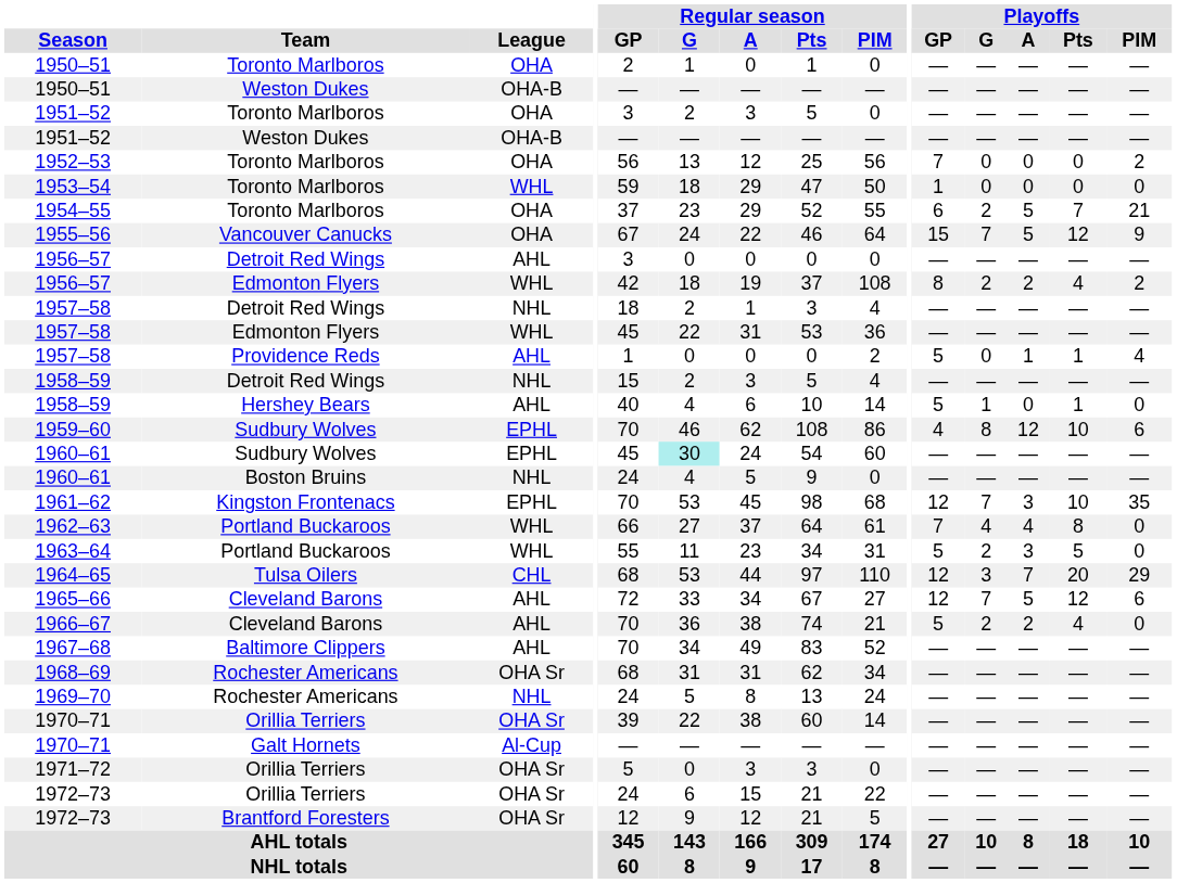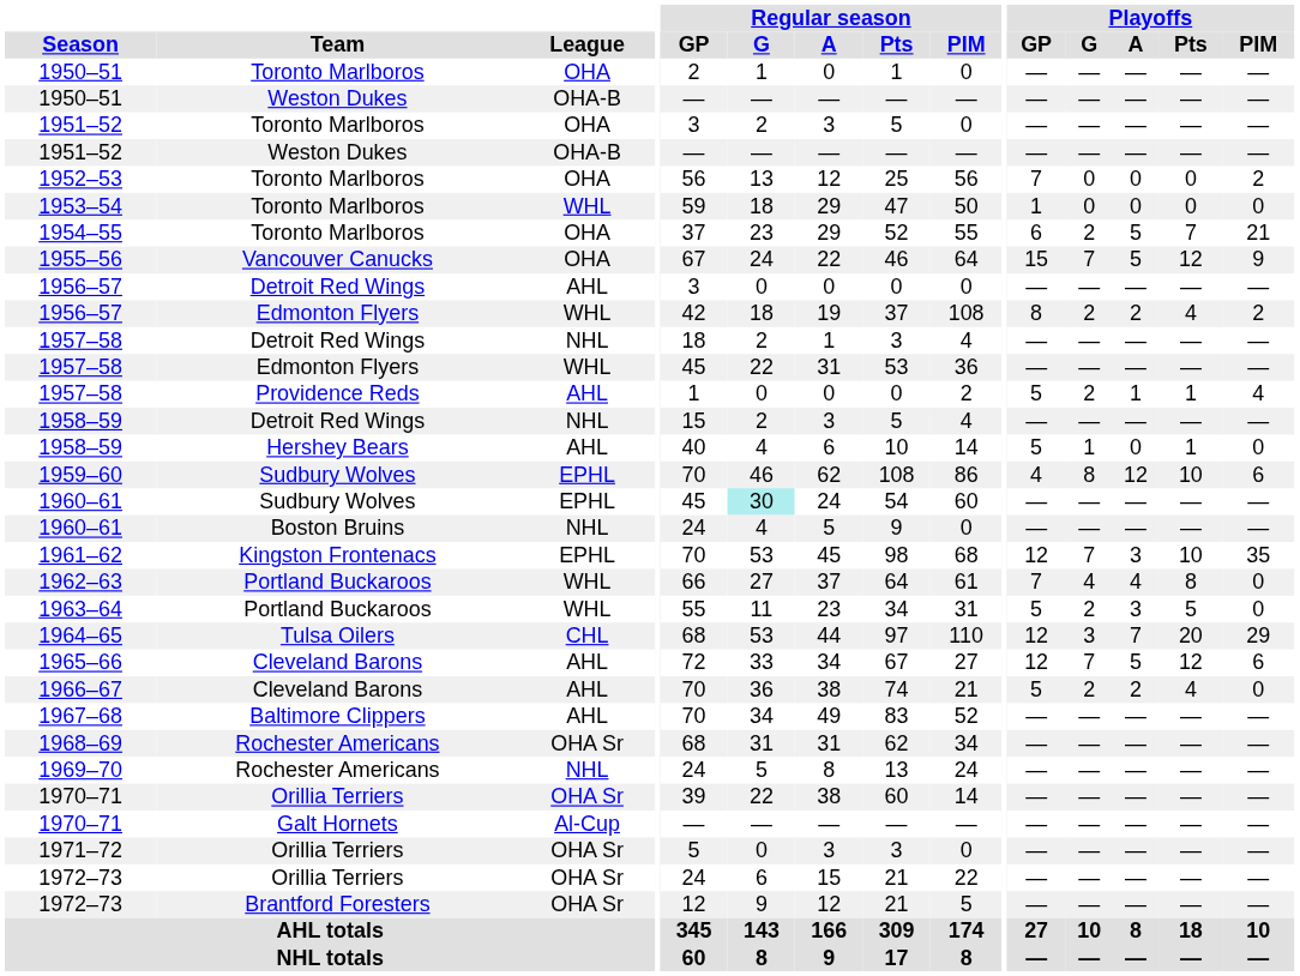1957–58 / Providence Reds | Playoffs / G: 0 -> 2
